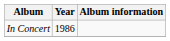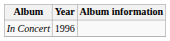In Concert | Year: 1986 -> 1996
